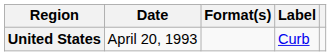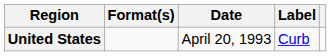columns swapped: Date <-> Format(s)
